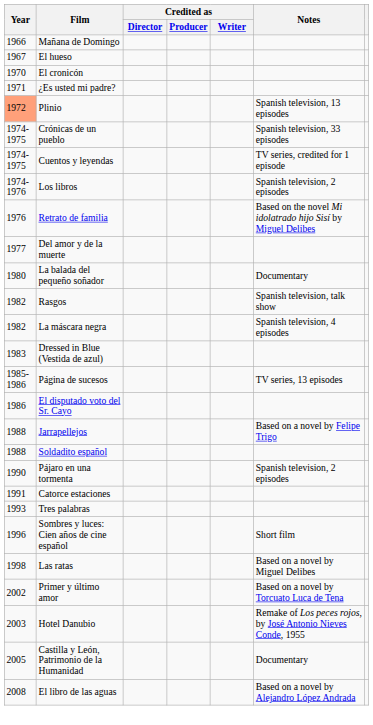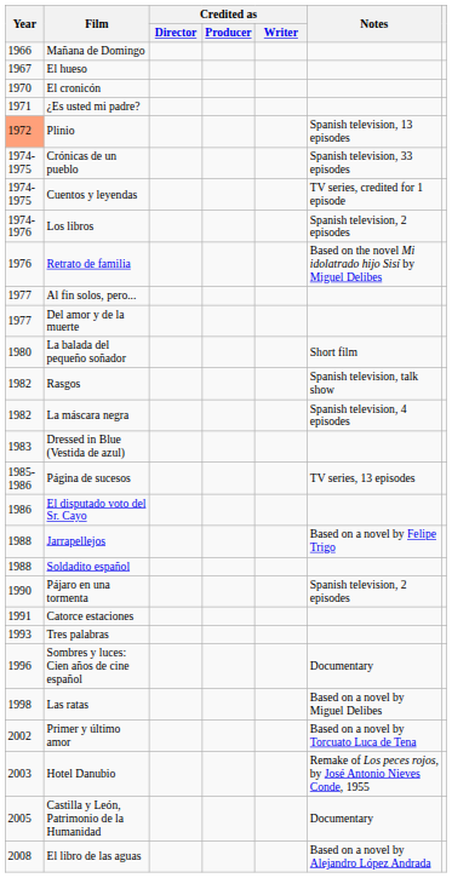+ row: 1977 | Al fin solos, pero...
La balada del pequeño soñador | Notes: Documentary -> Short film
Sombres y luces: Cien años de cine español | Notes: Short film -> Documentary
